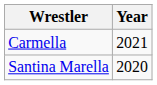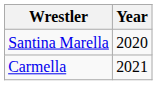rows swapped: Santina Marella <-> Carmella
